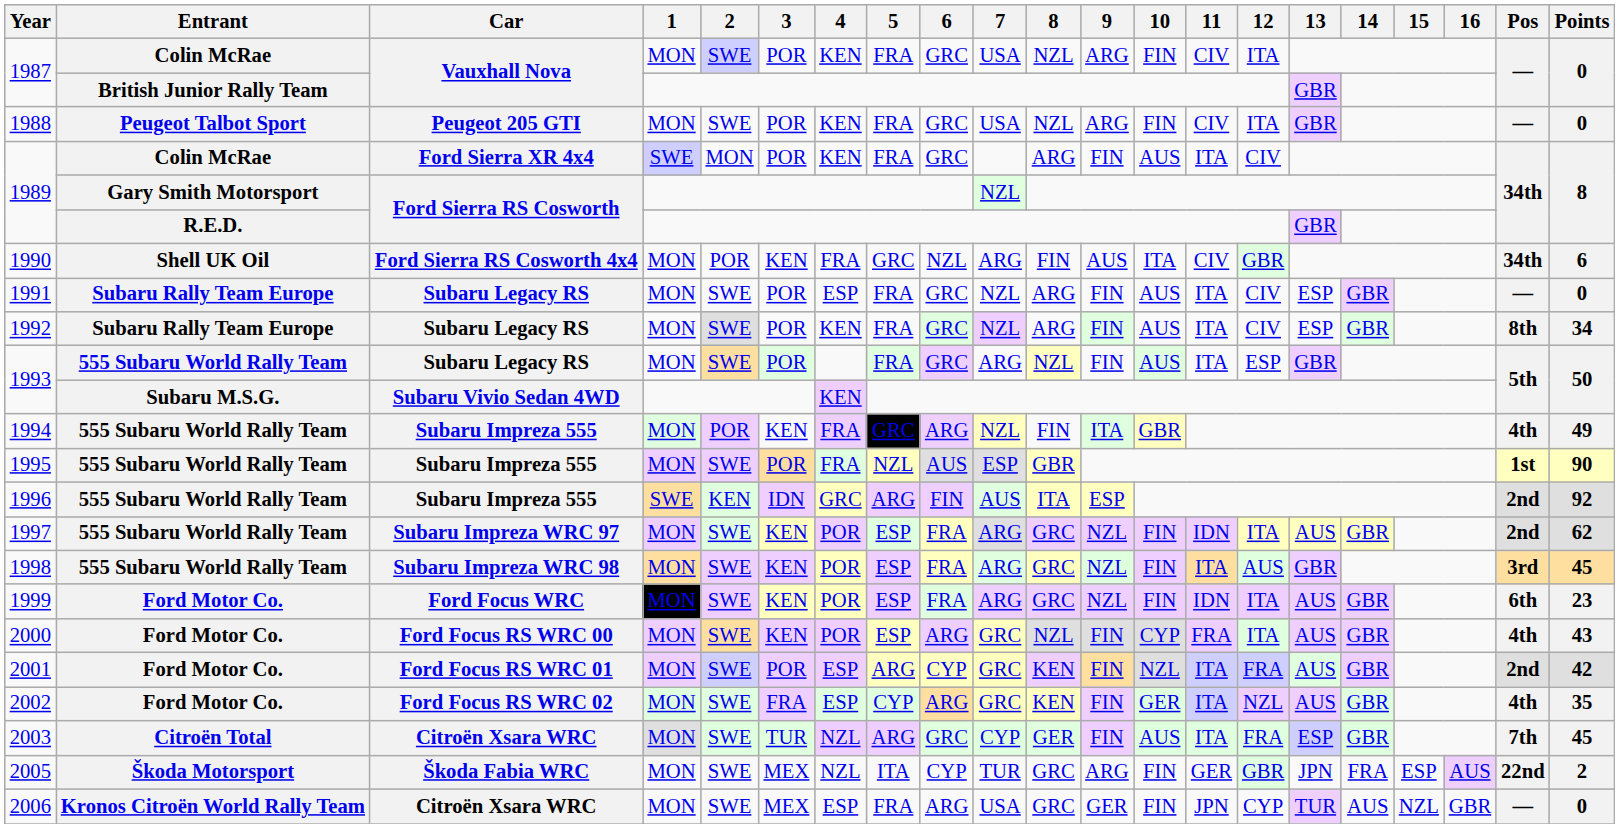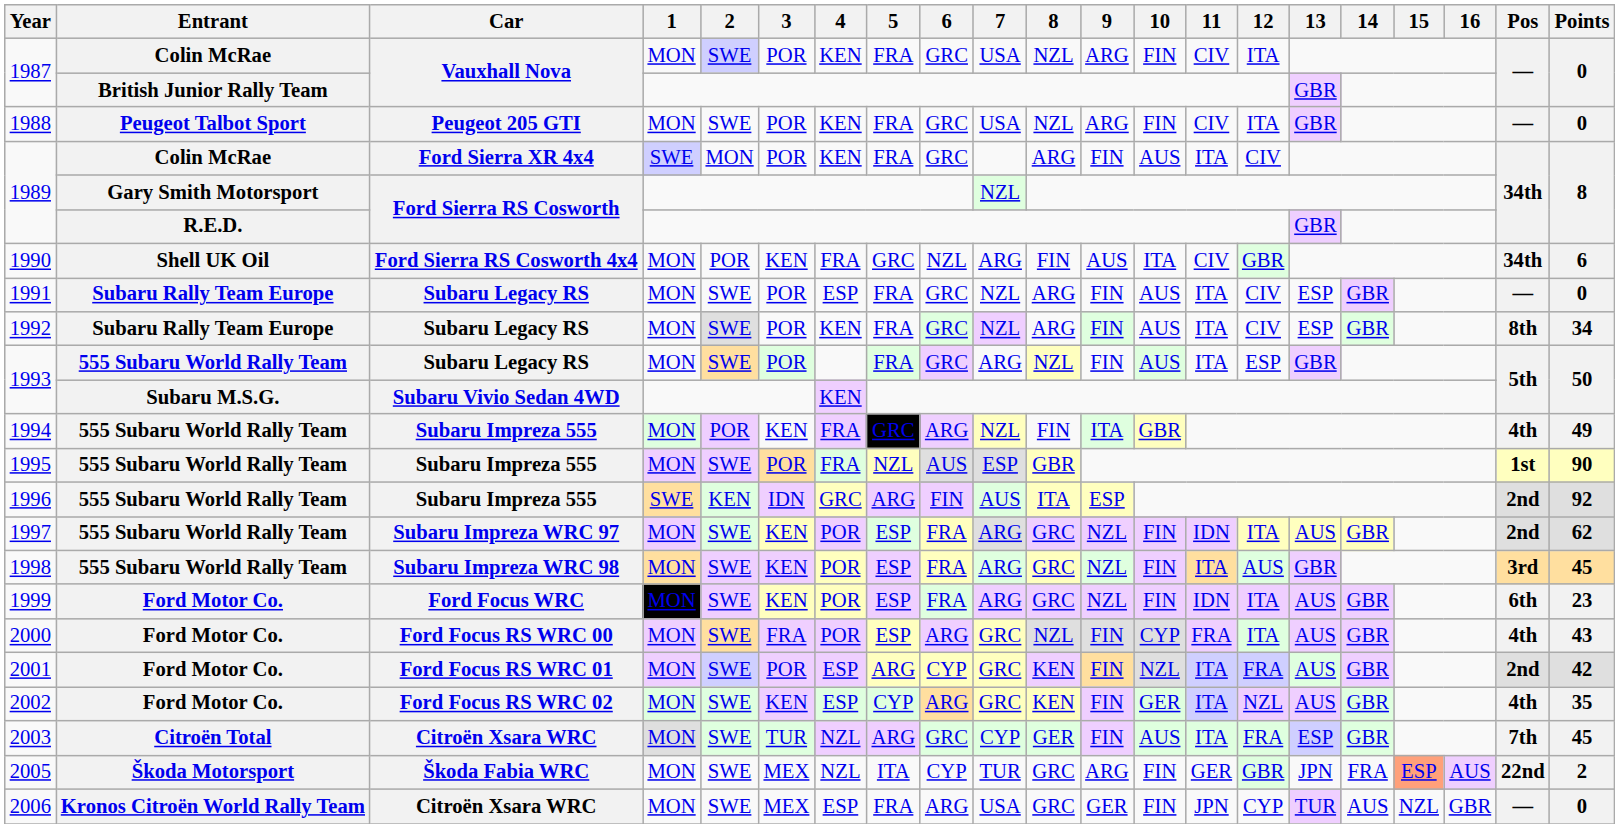2000 | 3: KEN -> FRA
2002 | 3: FRA -> KEN
2005 | 15: no background -> lightsalmon background
